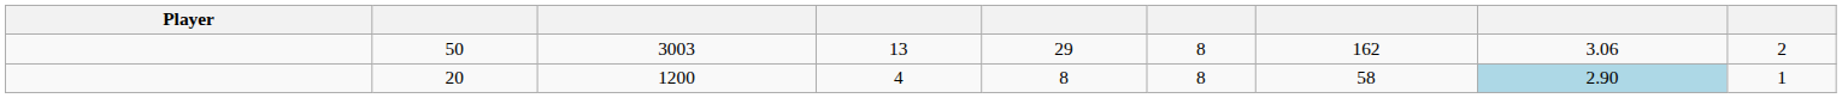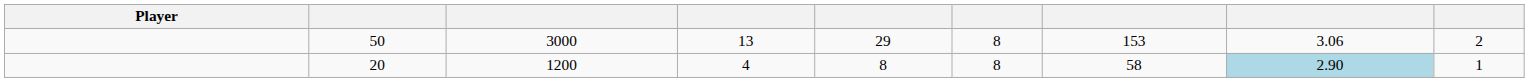50 | column 3: 3003 -> 3000
50 | column 7: 162 -> 153
